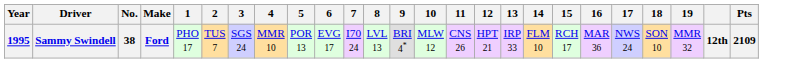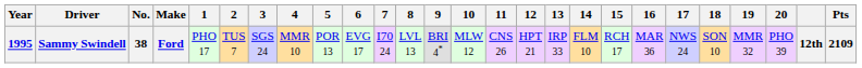+ column: 20 | PHO 39
